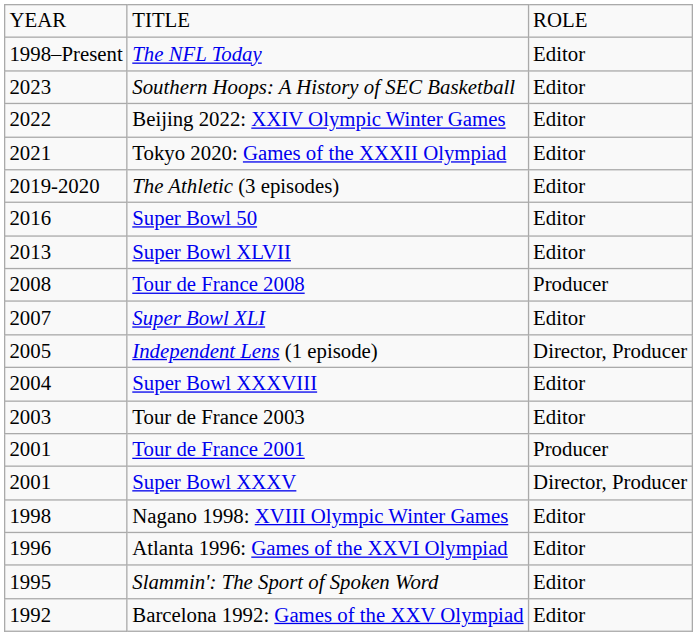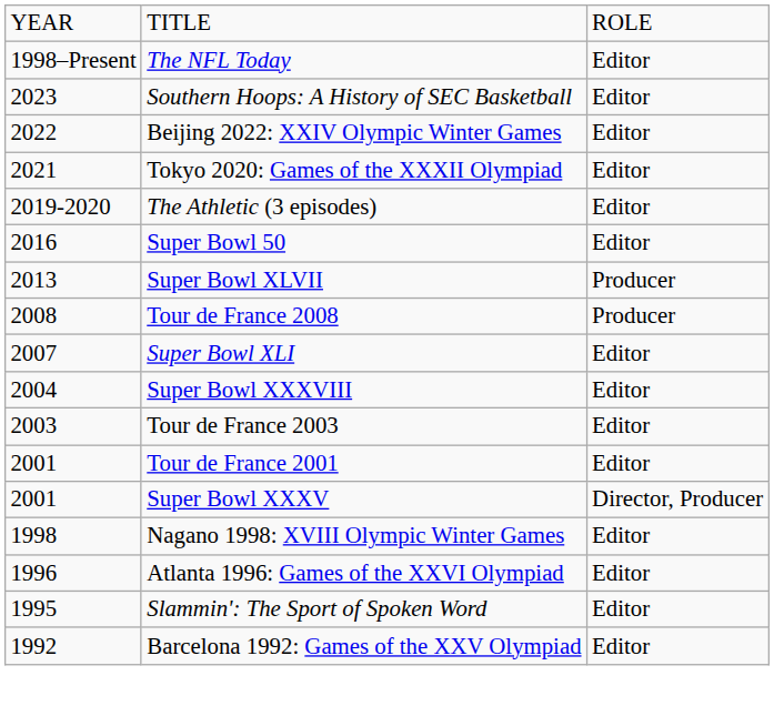Super Bowl XLVII | column 3: Editor -> Producer
- row: 2005 | Independent Lens (1 episode) | Director, Producer
Tour de France 2001 | column 3: Producer -> Editor
